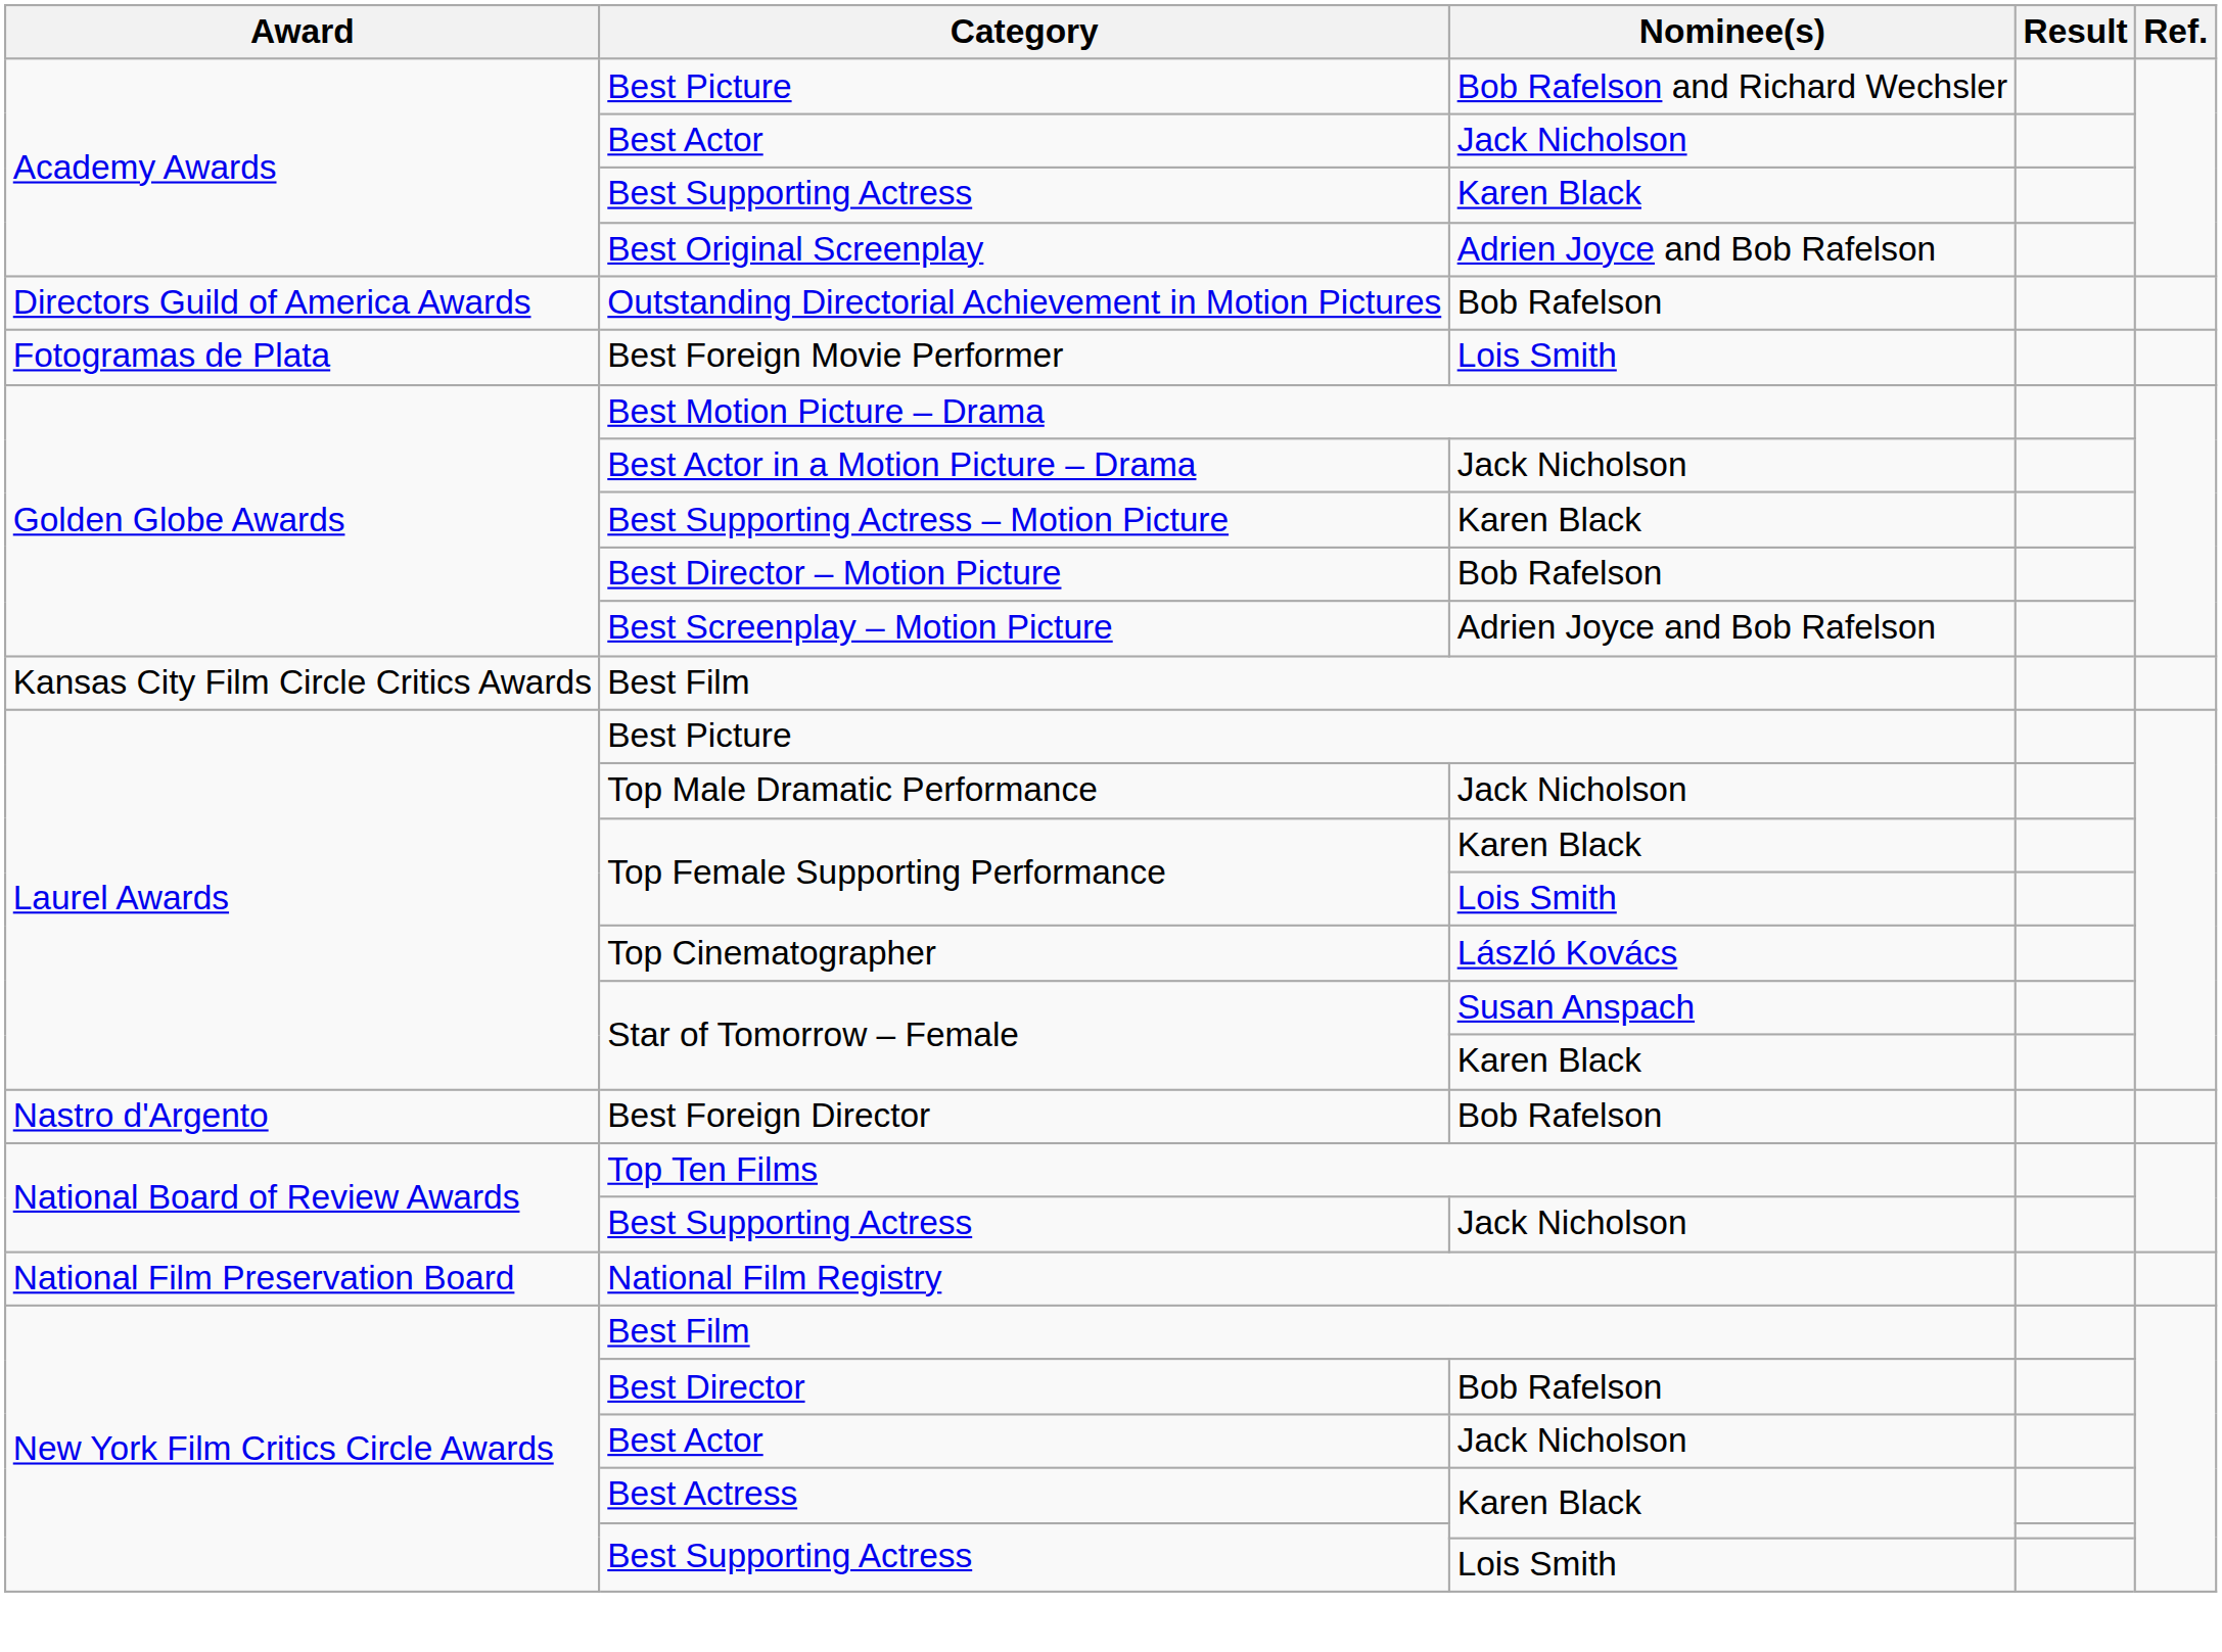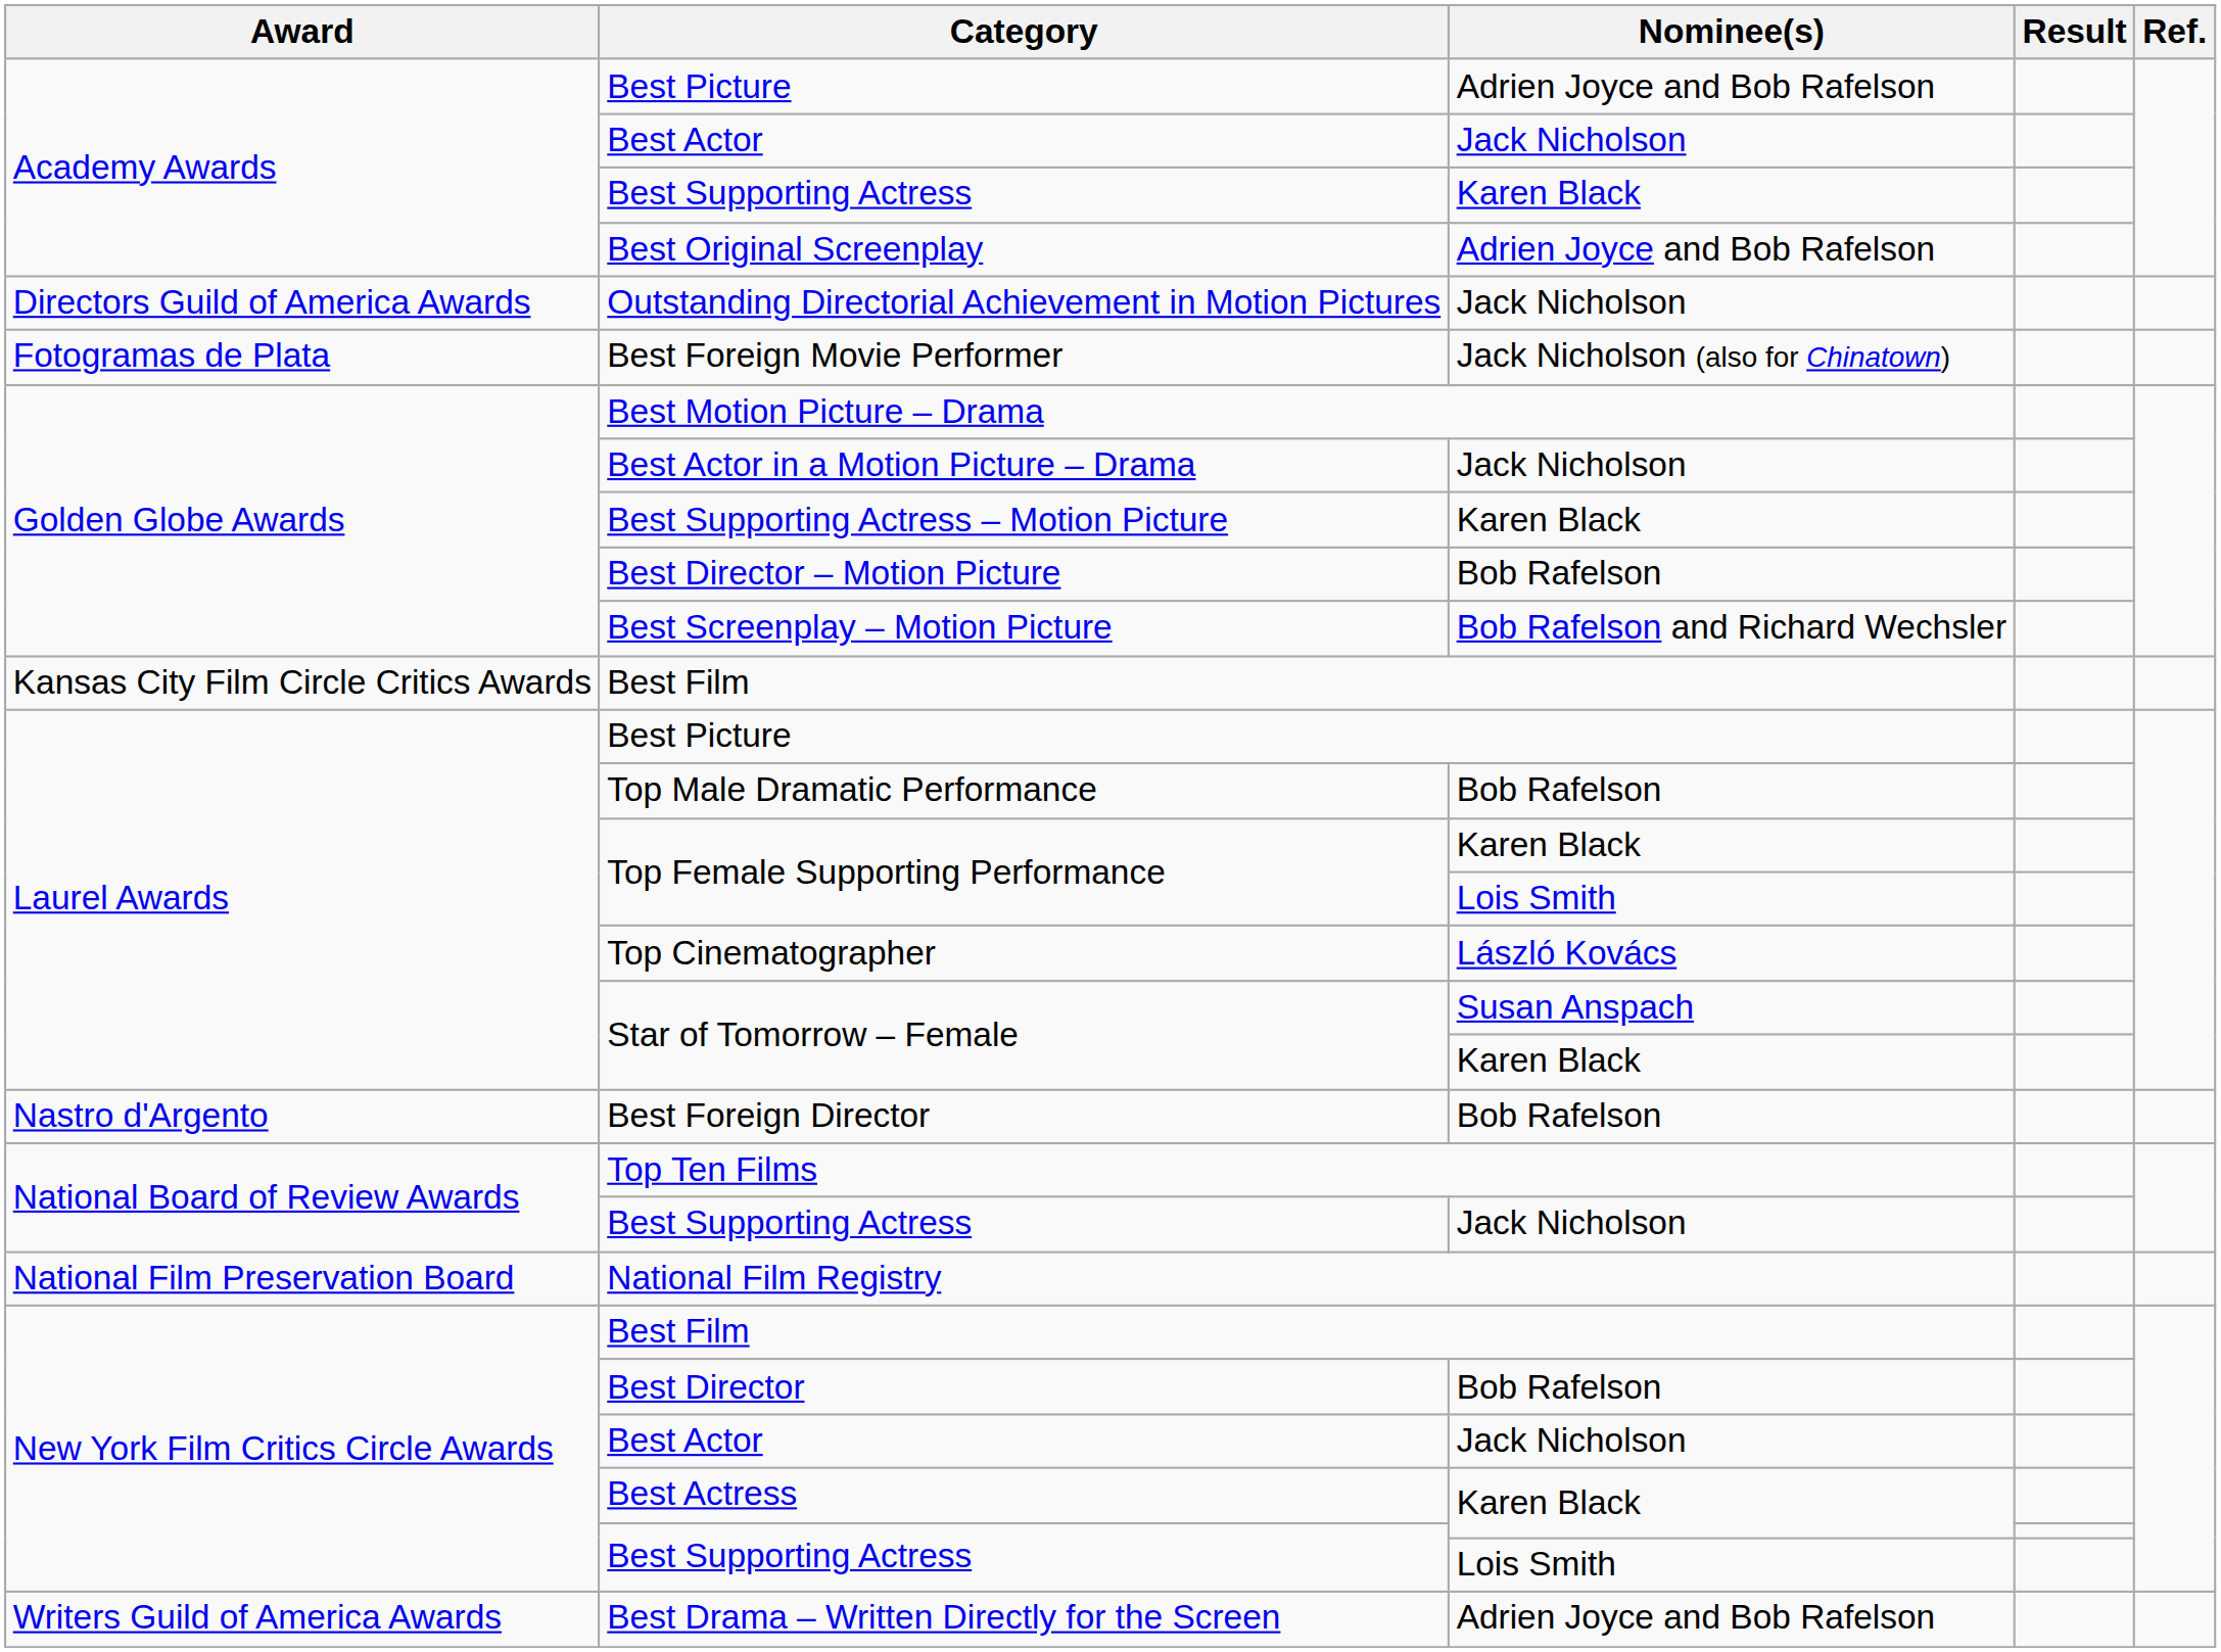Academy Awards / Best Picture | Nominee(s): Bob Rafelson and Richard Wechsler -> Adrien Joyce and Bob Rafelson
Outstanding Directorial Achievement in Motion Pictures | Nominee(s): Bob Rafelson -> Jack Nicholson
Best Foreign Movie Performer | Nominee(s): Lois Smith -> Jack Nicholson (also for Chinatown)
Best Screenplay – Motion Picture | Nominee(s): Adrien Joyce and Bob Rafelson -> Bob Rafelson and Richard Wechsler
Top Male Dramatic Performance | Nominee(s): Jack Nicholson -> Bob Rafelson
+ row: Writers Guild of America Awards | Best Drama – Written Directly for the Screen | Adrien Joyce and Bob Rafelson
